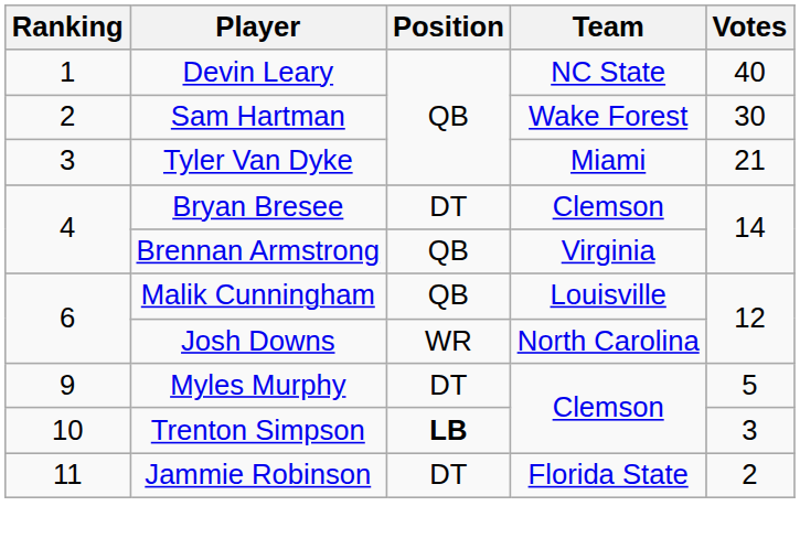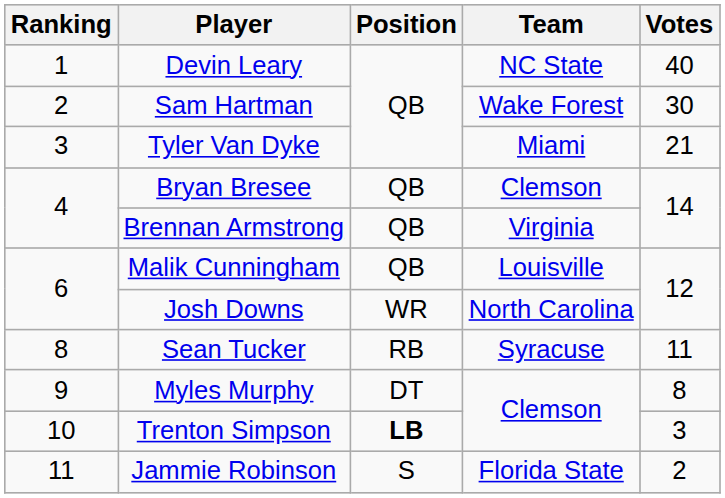Bryan Bresee | Position: DT -> QB
+ row: 8 | Sean Tucker | RB | Syracuse | 11
Myles Murphy | Votes: 5 -> 8
Jammie Robinson | Position: DT -> S
